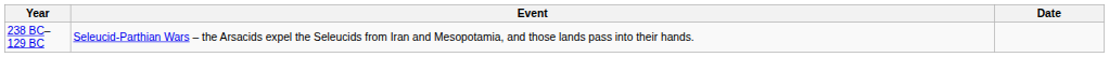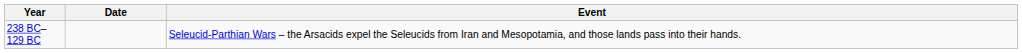columns swapped: Date <-> Event
